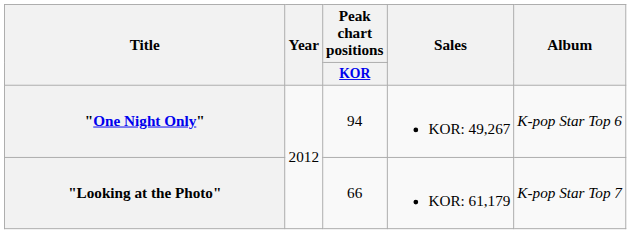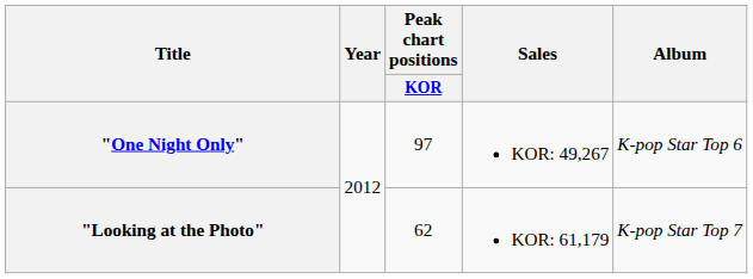"One Night Only" | Peak chart positions / KOR: 94 -> 97
"Looking at the Photo" | Peak chart positions / KOR: 66 -> 62
